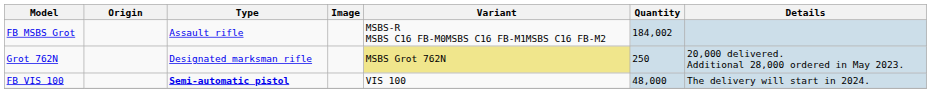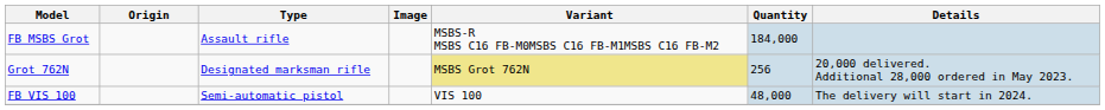FB MSBS Grot | Quantity: 184,002 -> 184,000
Grot 762N | Quantity: 250 -> 256
FB VIS 100 | Type: bold -> normal
